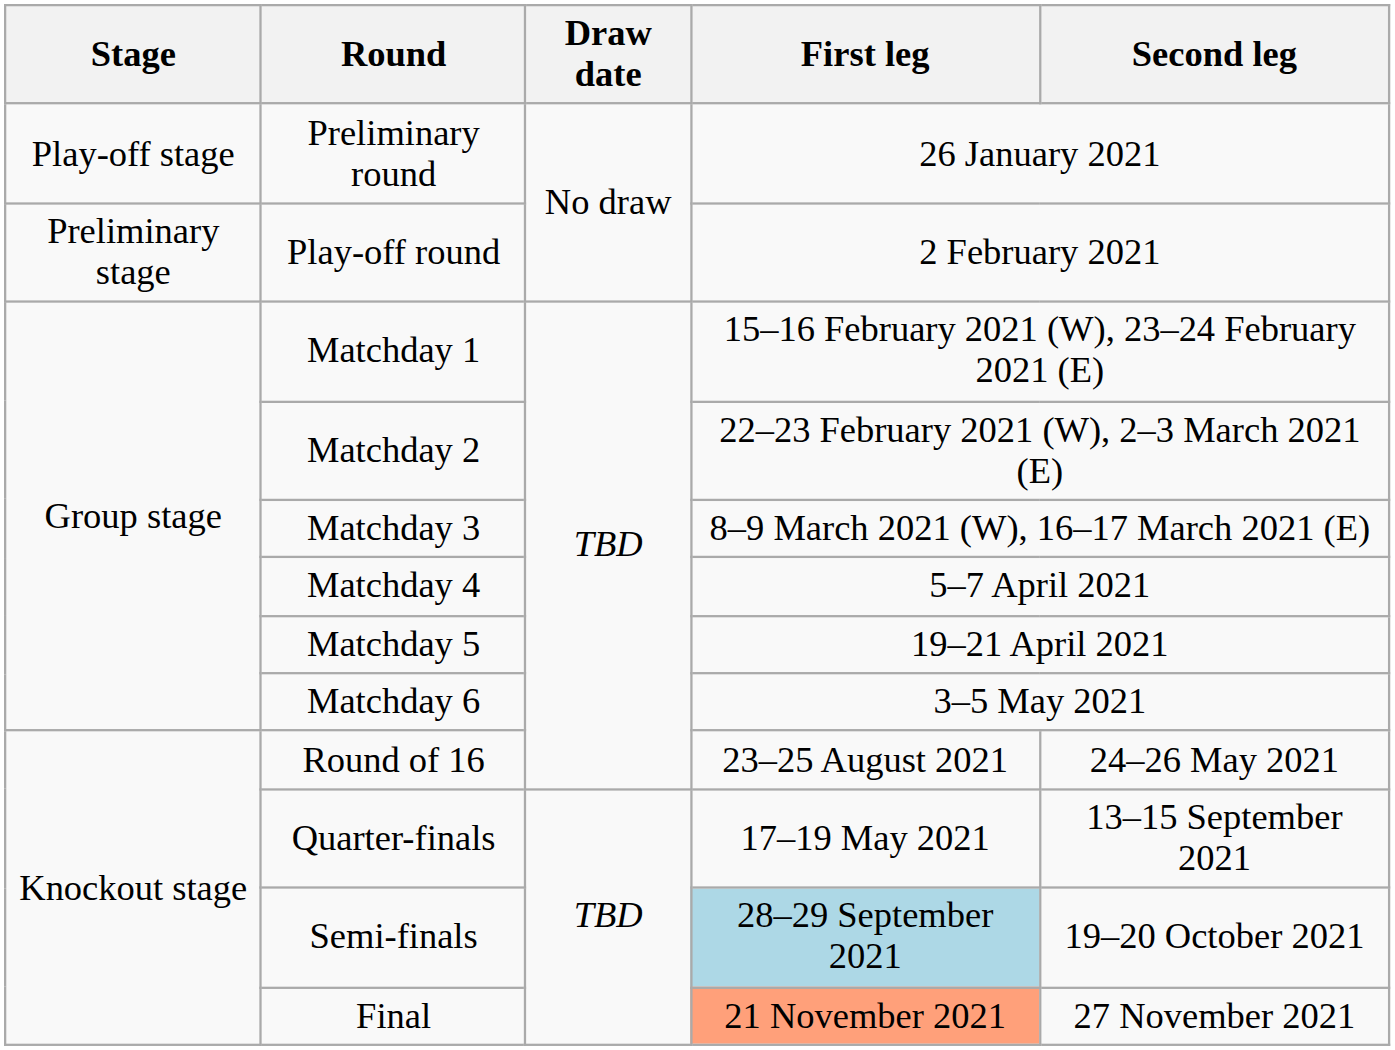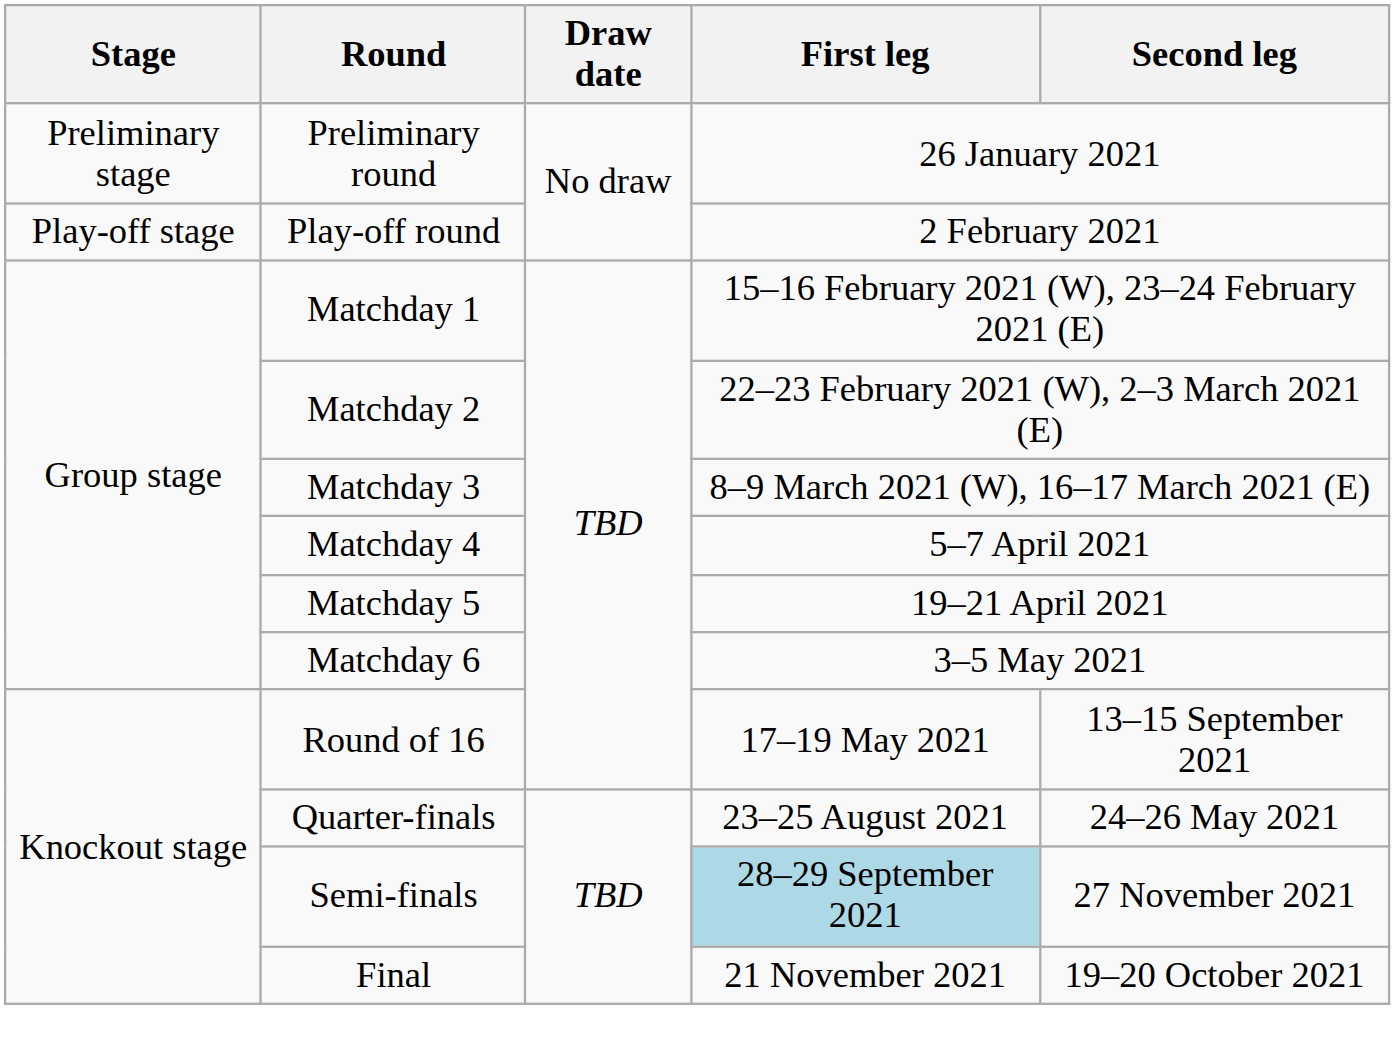Preliminary round | Stage: Play-off stage -> Preliminary stage
Play-off round | Stage: Preliminary stage -> Play-off stage
Round of 16 | First leg: 23–25 August 2021 -> 17–19 May 2021
Round of 16 | Second leg: 24–26 May 2021 -> 13–15 September 2021
Quarter-finals | First leg: 17–19 May 2021 -> 23–25 August 2021
Quarter-finals | Second leg: 13–15 September 2021 -> 24–26 May 2021
Semi-finals | Second leg: 19–20 October 2021 -> 27 November 2021
Final | First leg: lightsalmon background -> no background
Final | Second leg: 27 November 2021 -> 19–20 October 2021
